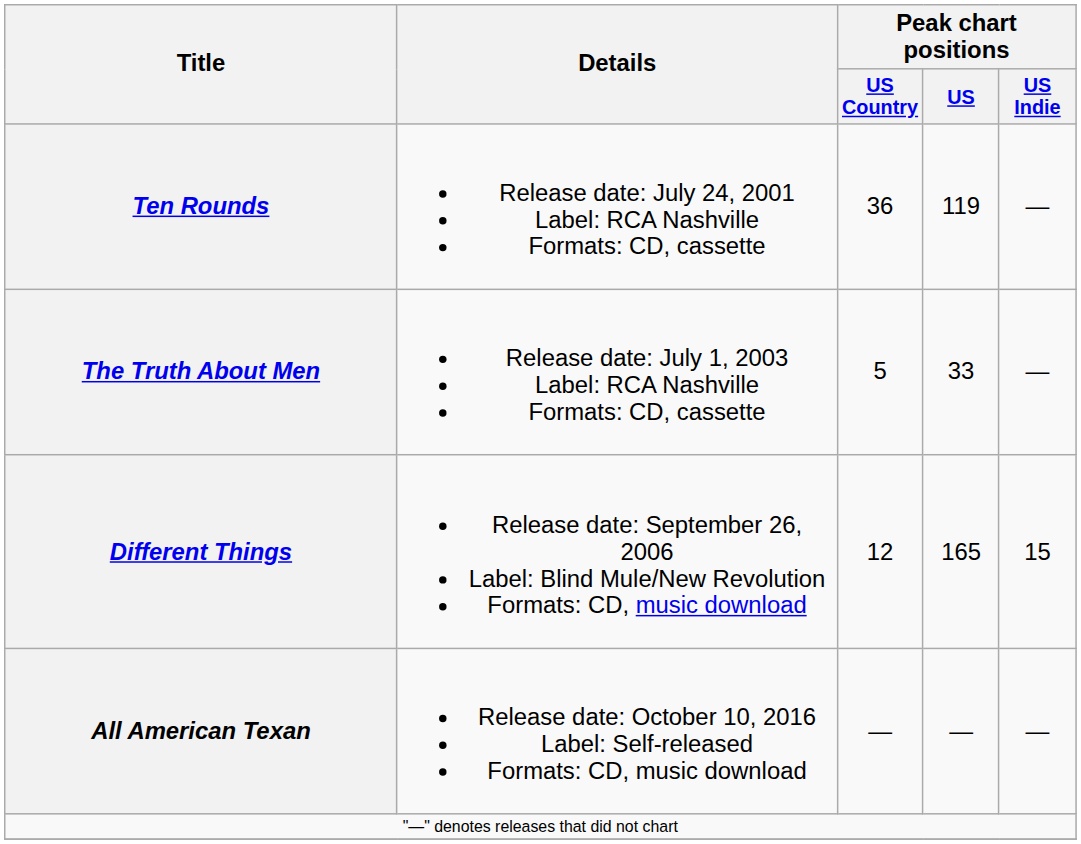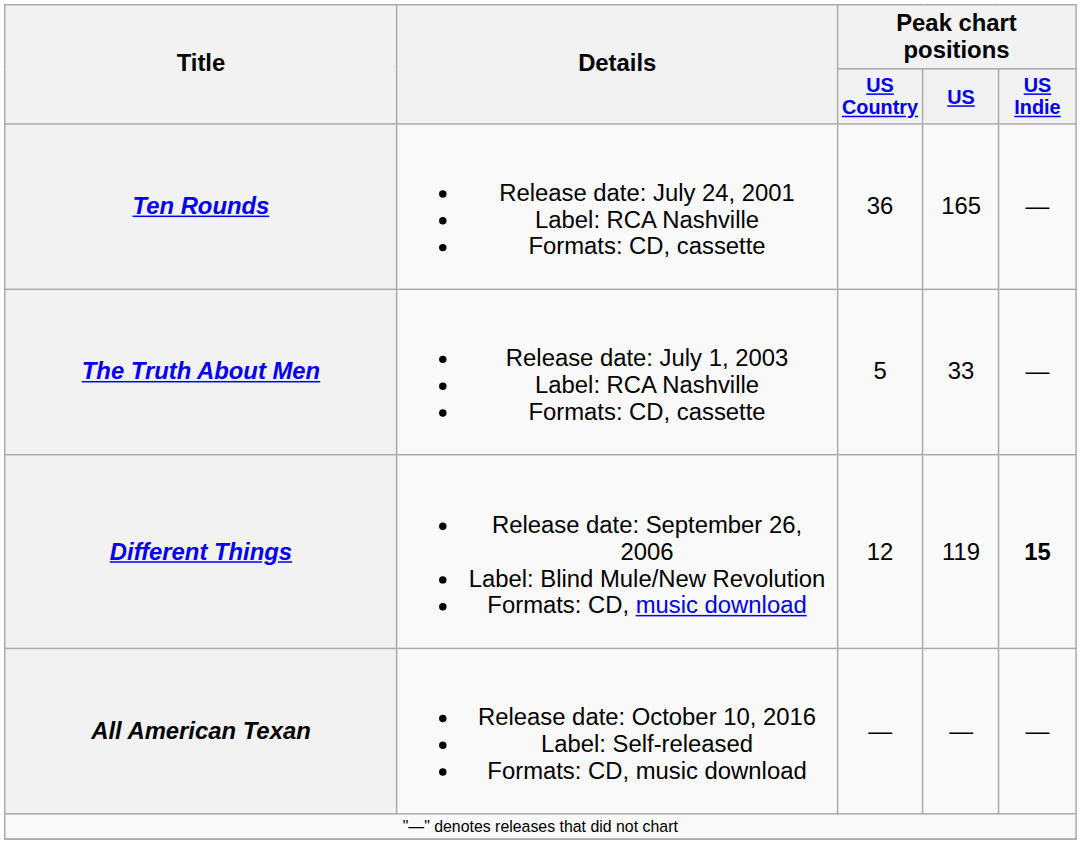Ten Rounds | Peak chart positions / US: 119 -> 165
Different Things | Peak chart positions / US: 165 -> 119
Different Things | Peak chart positions / US Indie: normal -> bold
